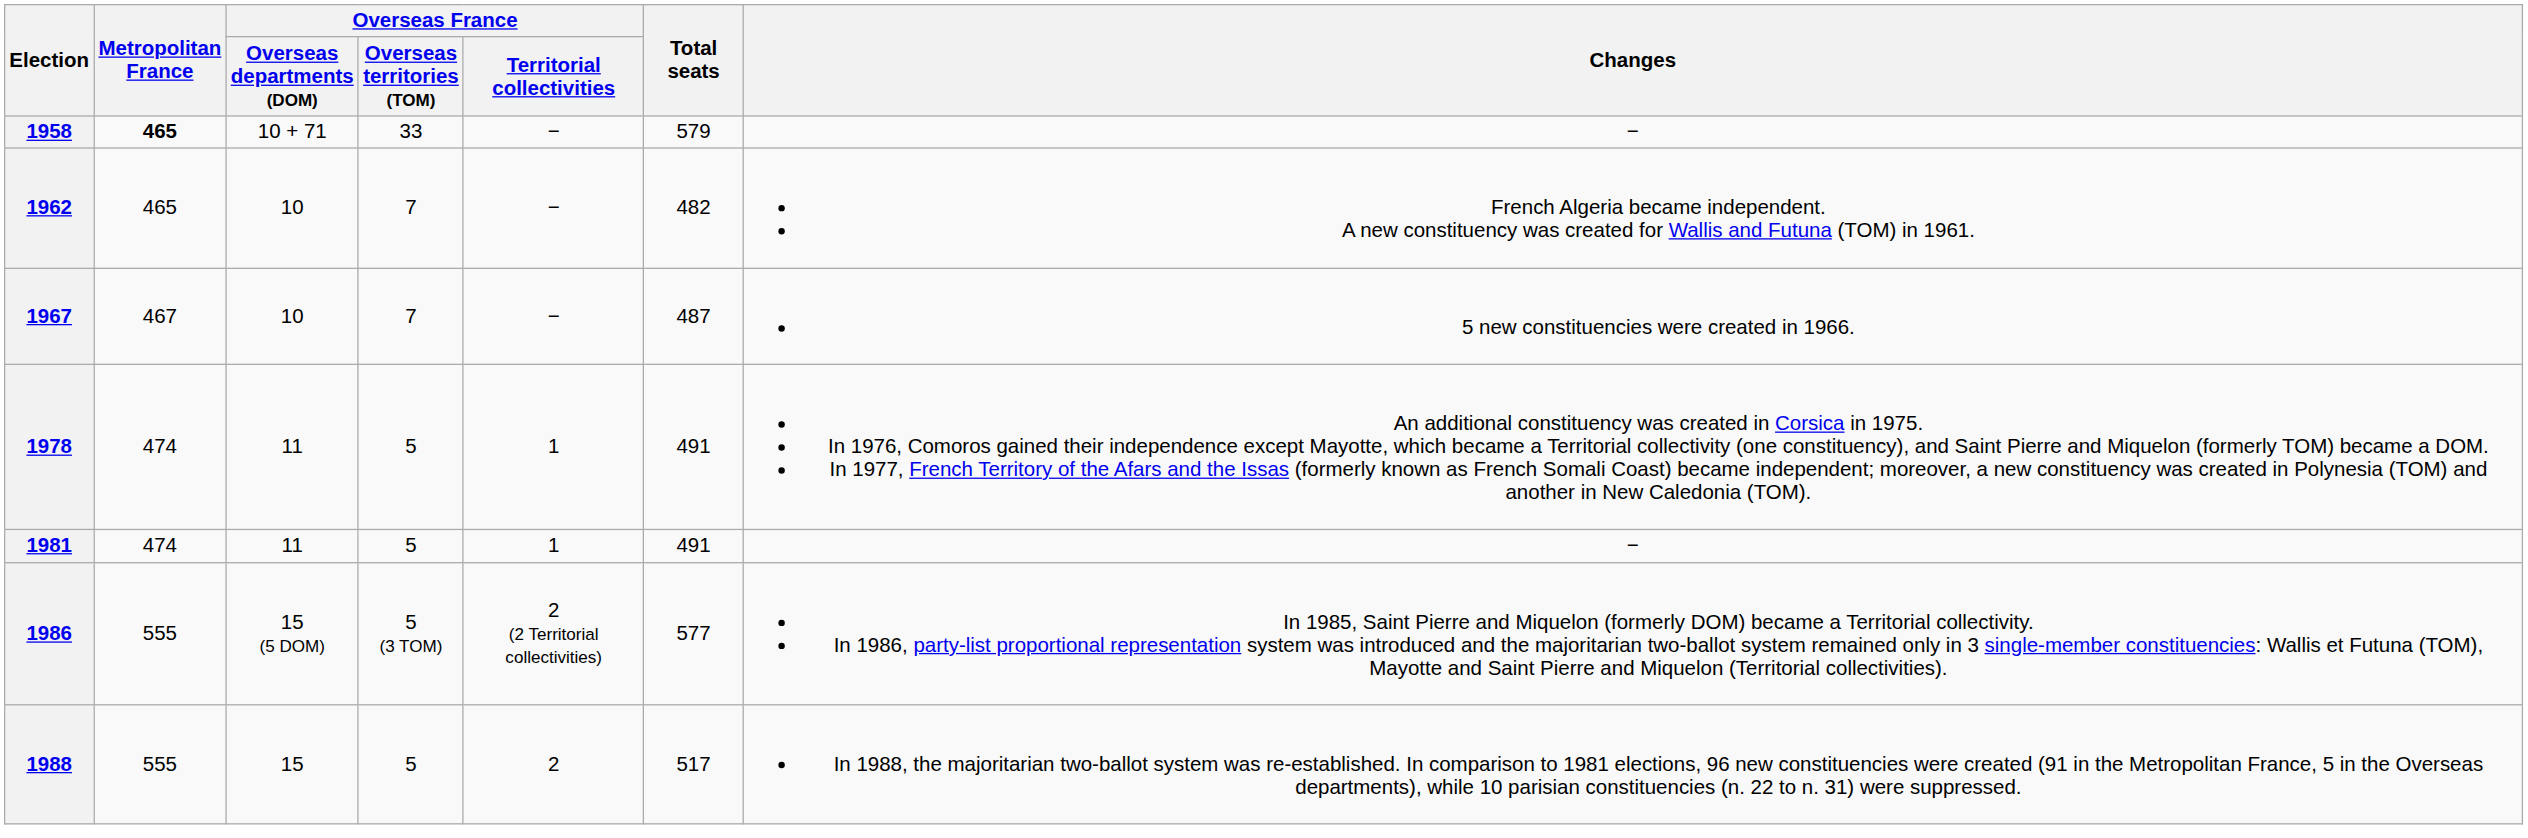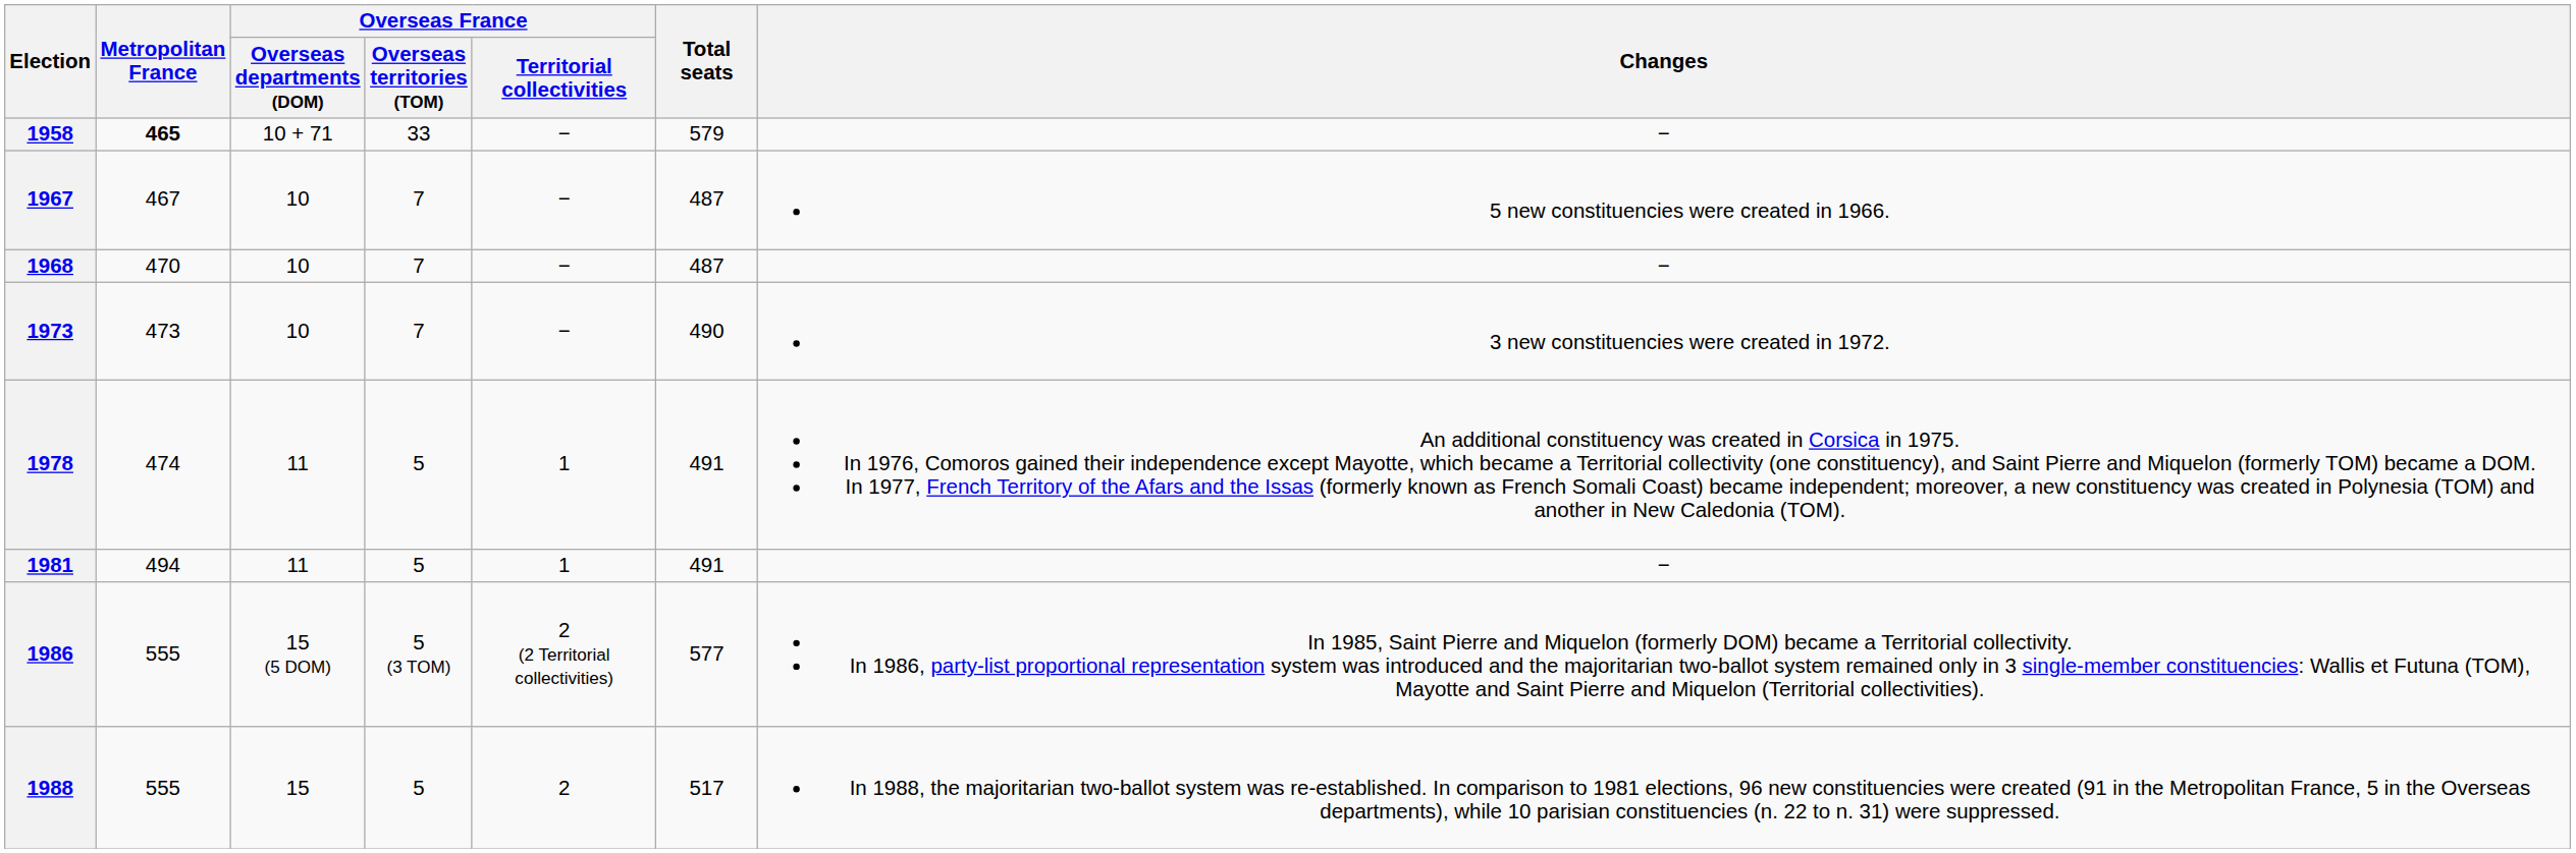- row: 1962 | 465 | 10 | 7 | − | 482 | French Algeria became independent. A new constituency was created for Wallis and Futuna (TOM) in 1961.
+ row: 1968 | 470 | 10 | 7 | − | 487 | −
+ row: 1973 | 473 | 10 | 7 | − | 490 | 3 new constituencies were created in 1972.
1981 | Metropolitan France: 474 -> 494
